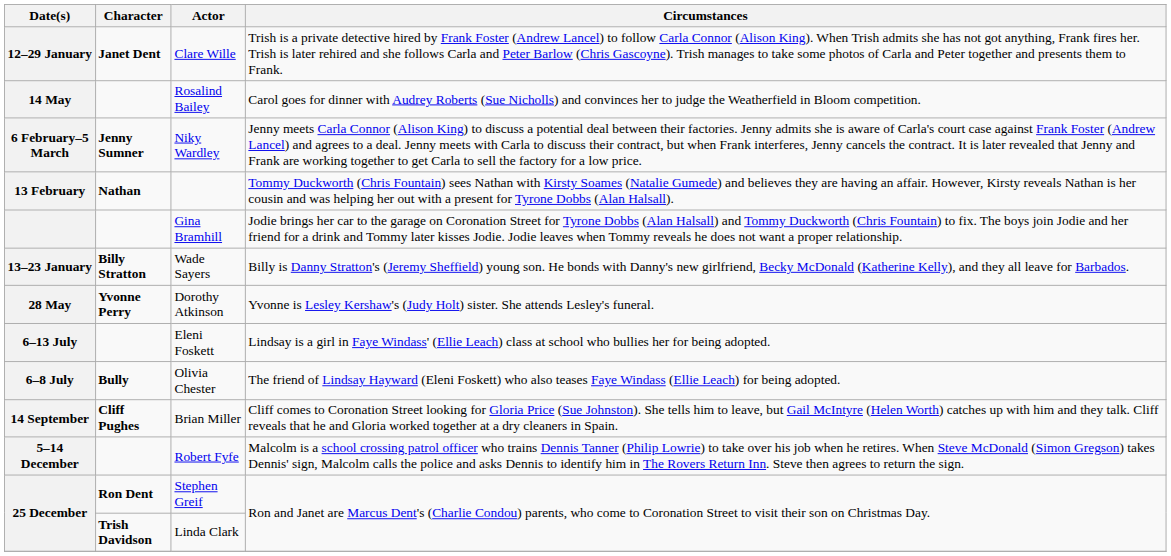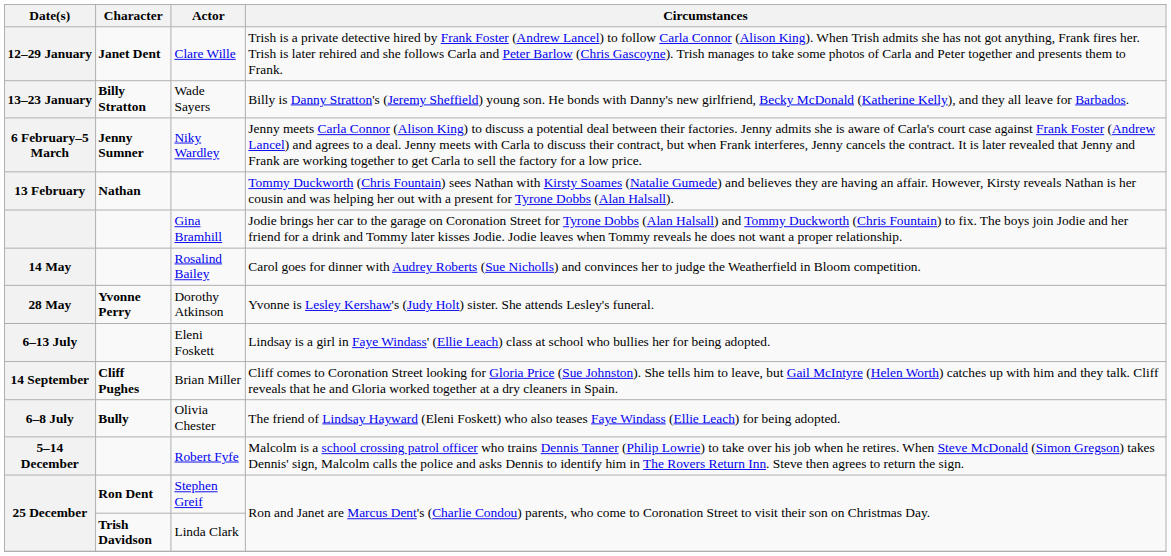rows swapped: 13–23 January <-> 14 May
rows swapped: 6–8 July <-> 14 September
